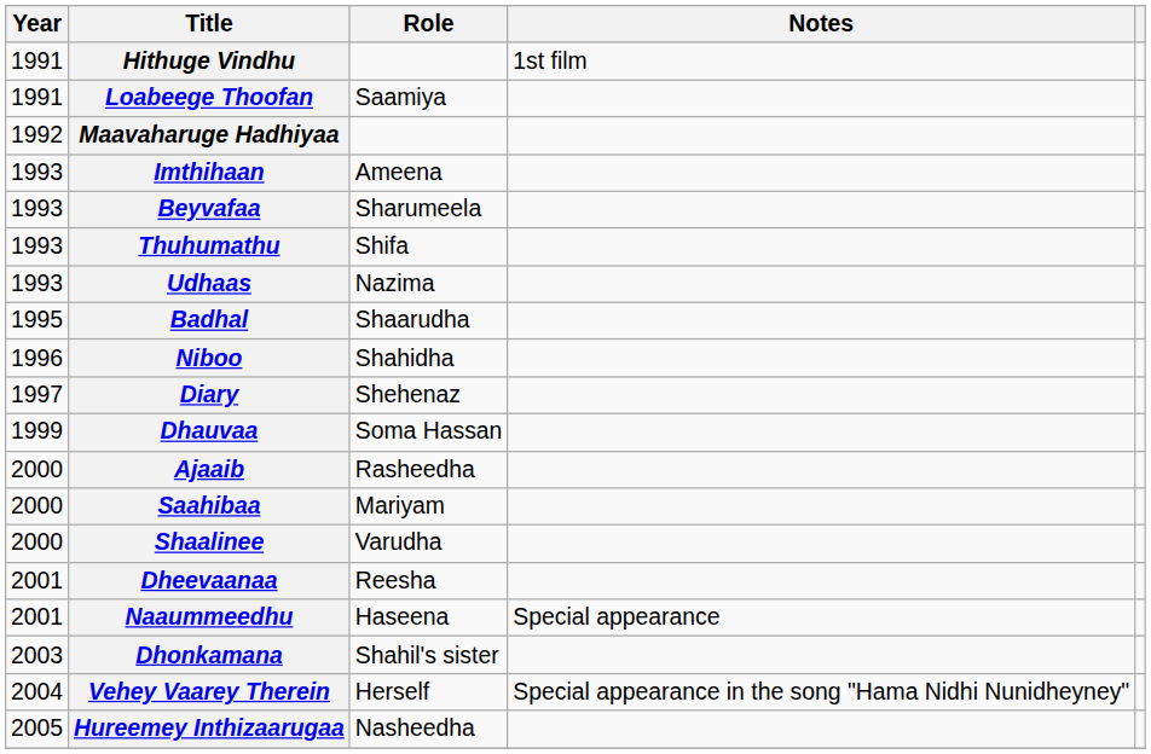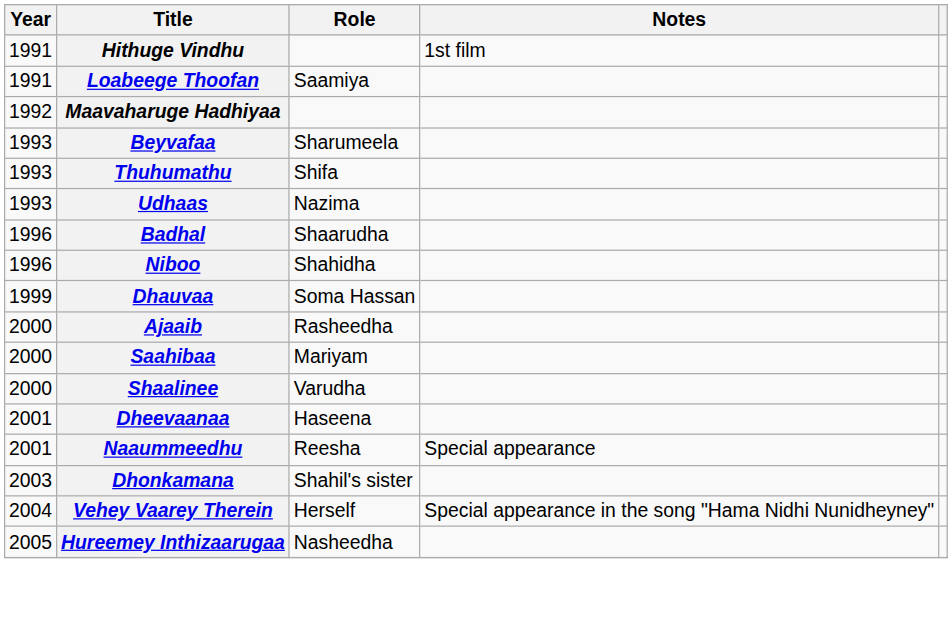- row: 1993 | Imthihaan | Ameena
Badhal | Year: 1995 -> 1996
- row: 1997 | Diary | Shehenaz
Dheevaanaa | Role: Reesha -> Haseena
Naaummeedhu | Role: Haseena -> Reesha
